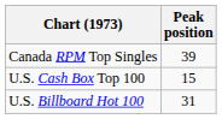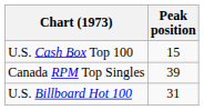rows swapped: Canada RPM Top Singles <-> U.S. Cash Box Top 100
